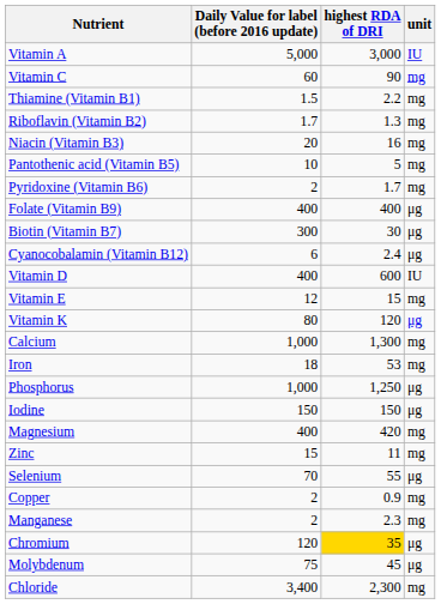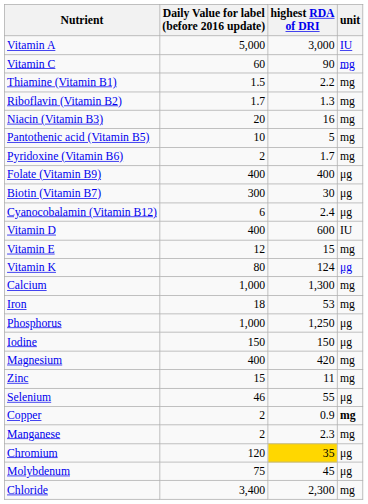Vitamin K | highest RDA of DRI: 120 -> 124
Selenium | Daily Value for label (before 2016 update): 70 -> 46
Copper | unit: normal -> bold
